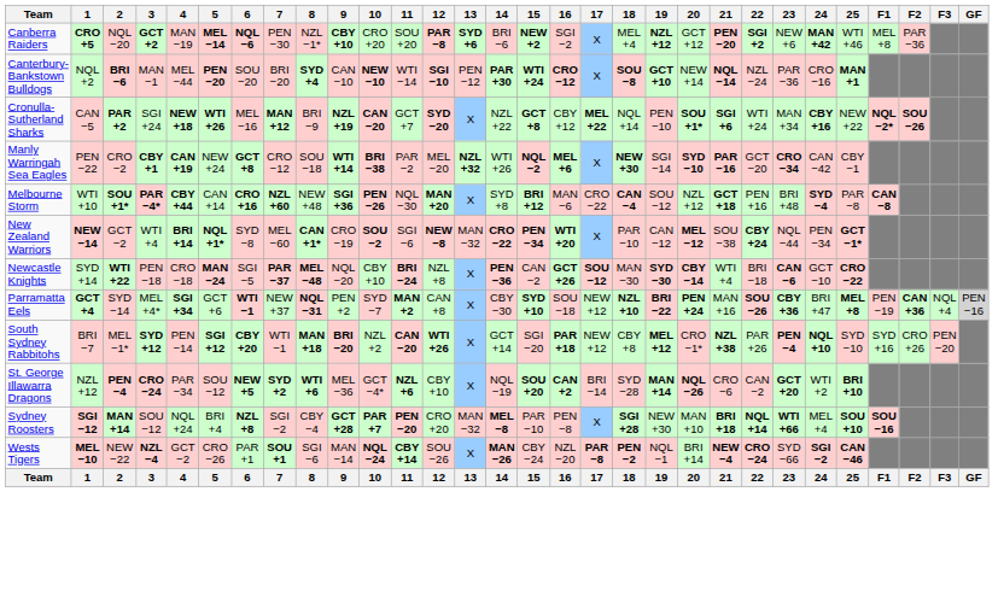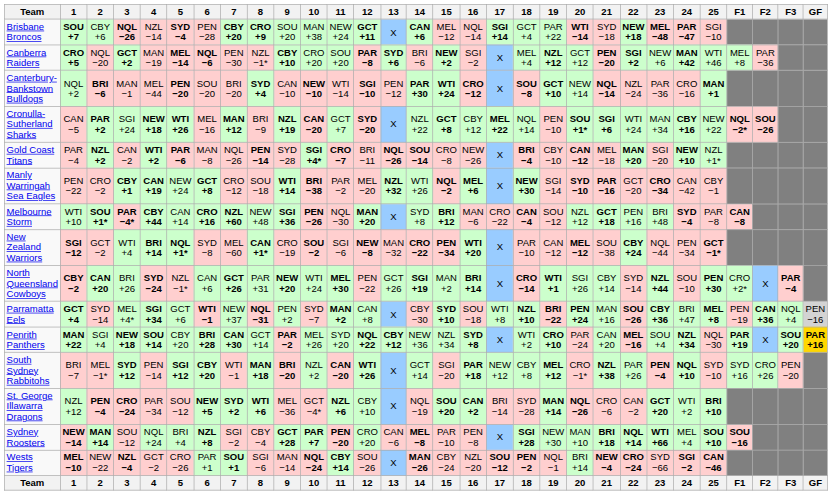+ row: Brisbane Broncos | SOU +7 | CBY +6 | NQL −26 | NZL −14 | SYD −4 | PEN −28 | CBY +20 | CRO +9 | SOU +20 | MAN +38 | NEW +24 | GCT +11 | X | CAN +6 | MEL −12 | NQL −14 | SGI +14 | GCT +4 | PAR +22 | WTI −14 | SYD −18 | NEW +18 | MEL −48 | PAR −47 | SGI −10
+ row: Gold Coast Titans | PAR −4 | NZL +2 | CAN −2 | WTI +2 | PAR −6 | MAN −8 | NQL −26 | PEN −14 | SYD −28 | SGI +4* | CRO −7 | BRI −11 | NQL −26 | SOU −14 | CRO −8 | NEW −26 | X | BRI −4 | CBY −10 | CAN −12 | MEL −18 | MAN +20 | SGI −20 | NEW +10 | NZL +1*
New Zealand Warriors | 1: NEW −14 -> SGI −12
- row: Newcastle Knights | SYD +14 | WTI +22 | PEN −18 | CRO −18 | MAN −24 | SGI −5 | PAR −37 | MEL −48 | NQL −20 | CBY +10 | BRI −24 | NZL +8 | X | PEN −36 | CAN −2 | GCT +26 | SOU −12 | MAN −30 | SYD −30 | CBY −14 | WTI +4 | BRI −18 | CAN −6 | GCT −10 | CRO −22
+ row: North Queensland Cowboys | CBY −2 | CAN +20 | BRI +26 | SYD −24 | NZL −1* | CAN +6 | GCT +26 | PAR +31 | NEW +20 | WTI +24 | MEL +30 | PEN −22 | GCT +26 | SGI +19 | MAN +2 | BRI +14 | X | CRO −14 | WTI +1 | SGI +26 | CBY +14 | SYD −14 | NZL +44 | SOU −10 | PEN +30 | CRO +2* | X | PAR −4
Parramatta Eels | 17: NEW +12 -> WTI +8
+ row: Penrith Panthers | MAN +22 | SGI +4 | NEW +18 | SOU +14 | CBY +20 | BRI +28 | CAN +30 | GCT +14 | PAR −2 | MEL +26 | SYD +20 | NQL +22 | CBY +12 | NEW +36 | NZL +34 | SYD +8 | X | WTI +2 | CRO +10 | PAR −24 | CAN +20 | MEL −16 | SOU +4 | NZL +34 | NQL −30 | PAR +19 | X | SOU +20 | PAR +16
Sydney Roosters | 1: SGI −12 -> NEW −14
Sydney Roosters | 13: MAN −32 -> CAN −6
Wests Tigers | 17: PAR −8 -> SOU −12
